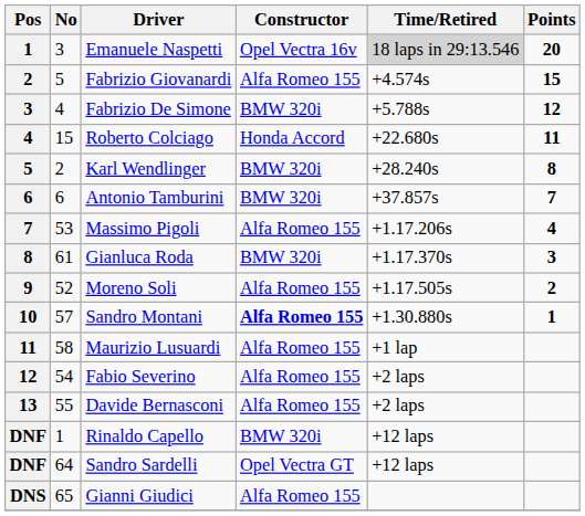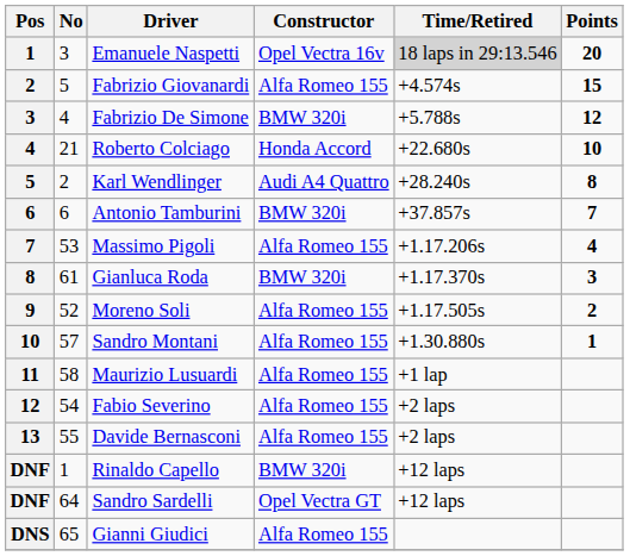Roberto Colciago | No: 15 -> 21
Roberto Colciago | Points: 11 -> 10
Karl Wendlinger | Constructor: BMW 320i -> Audi A4 Quattro
Sandro Montani | Constructor: bold -> normal
